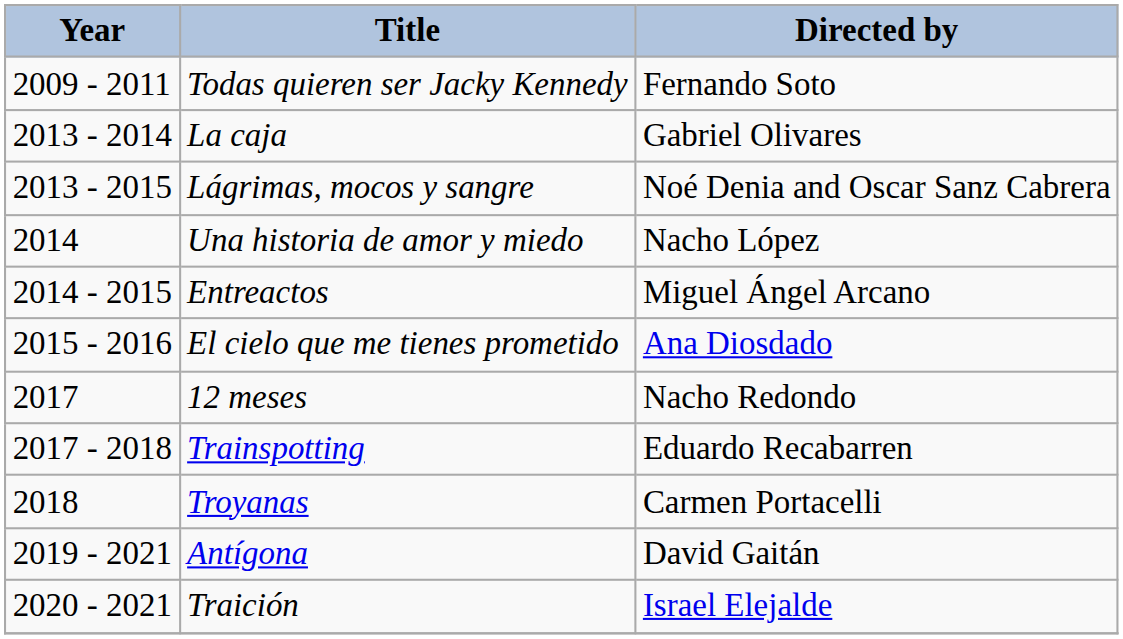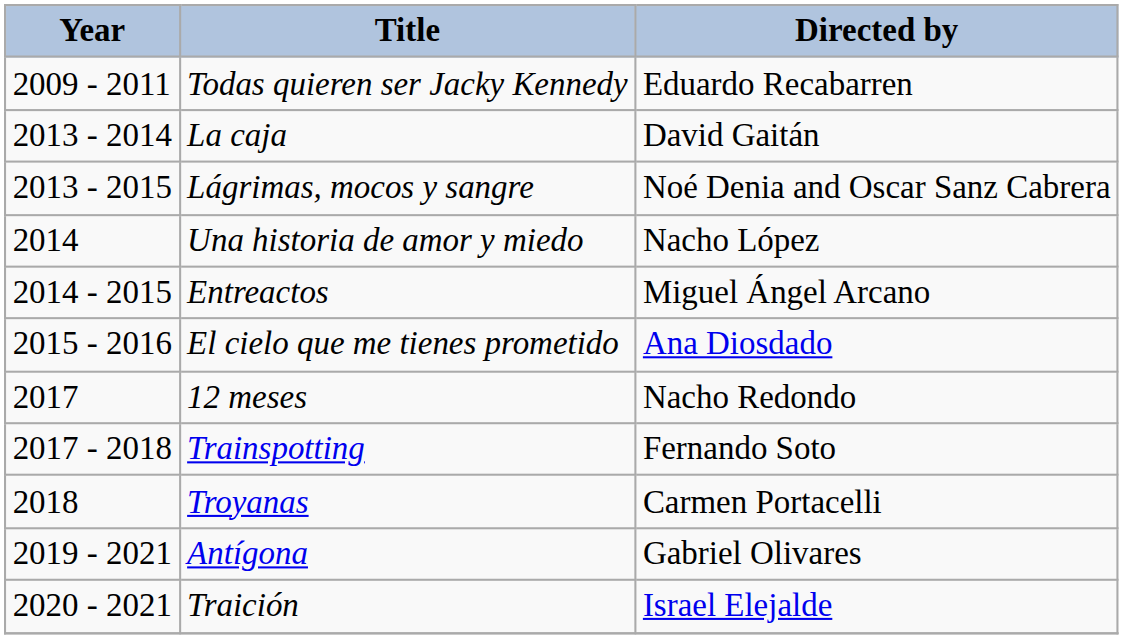Todas quieren ser Jacky Kennedy | Directed by: Fernando Soto -> Eduardo Recabarren
La caja | Directed by: Gabriel Olivares -> David Gaitán
Trainspotting | Directed by: Eduardo Recabarren -> Fernando Soto
Antígona | Directed by: David Gaitán -> Gabriel Olivares
